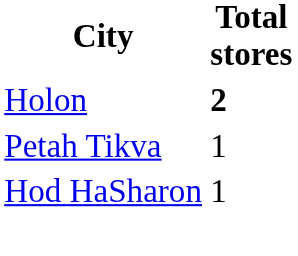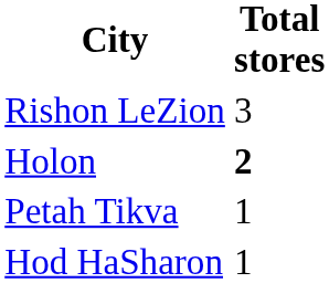+ row: Rishon LeZion | 3
